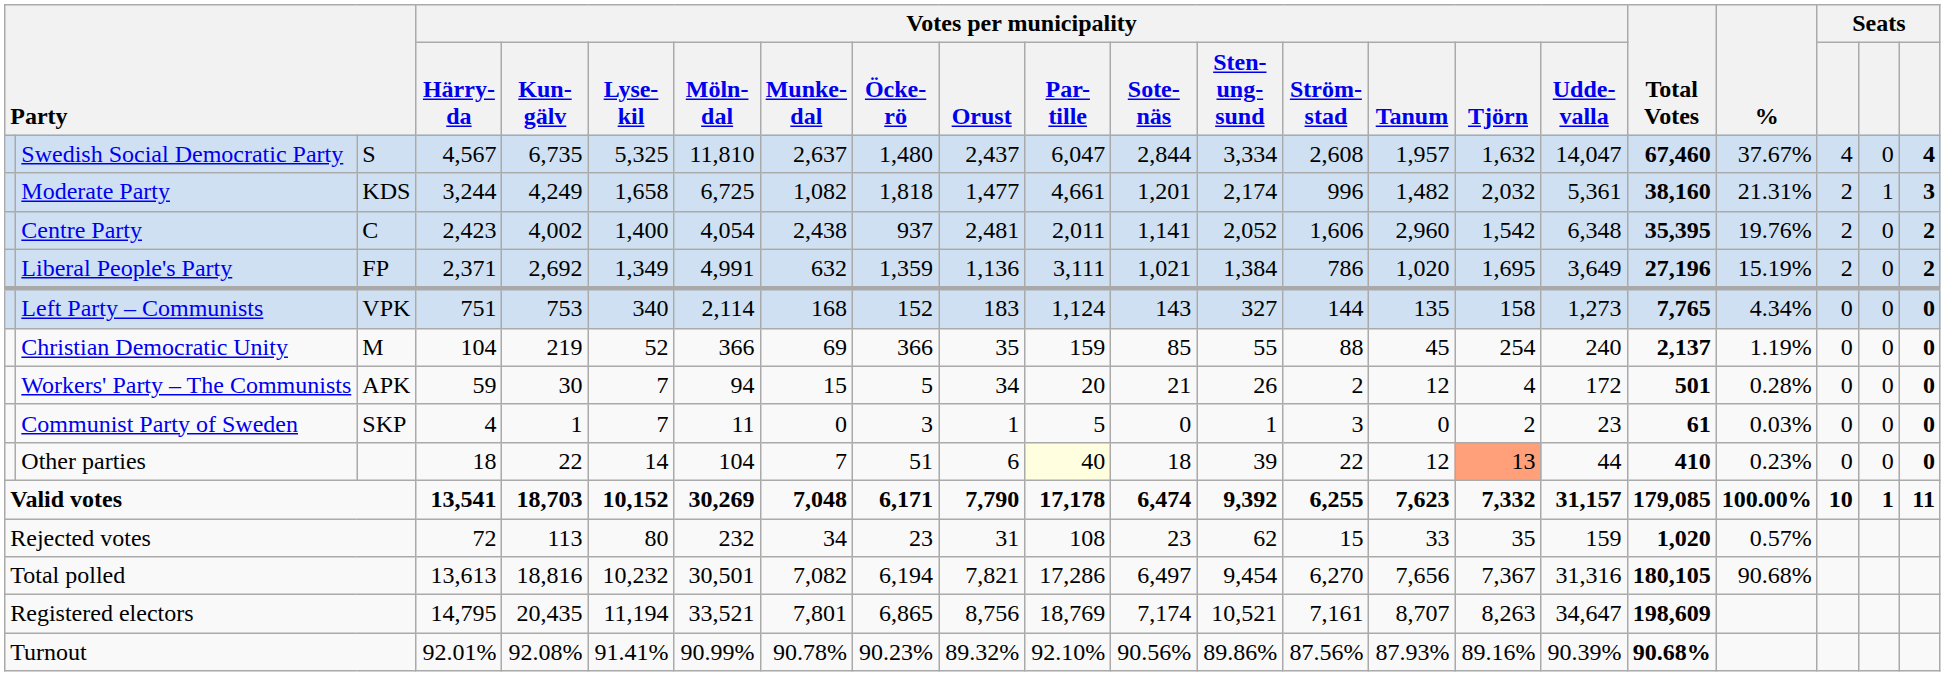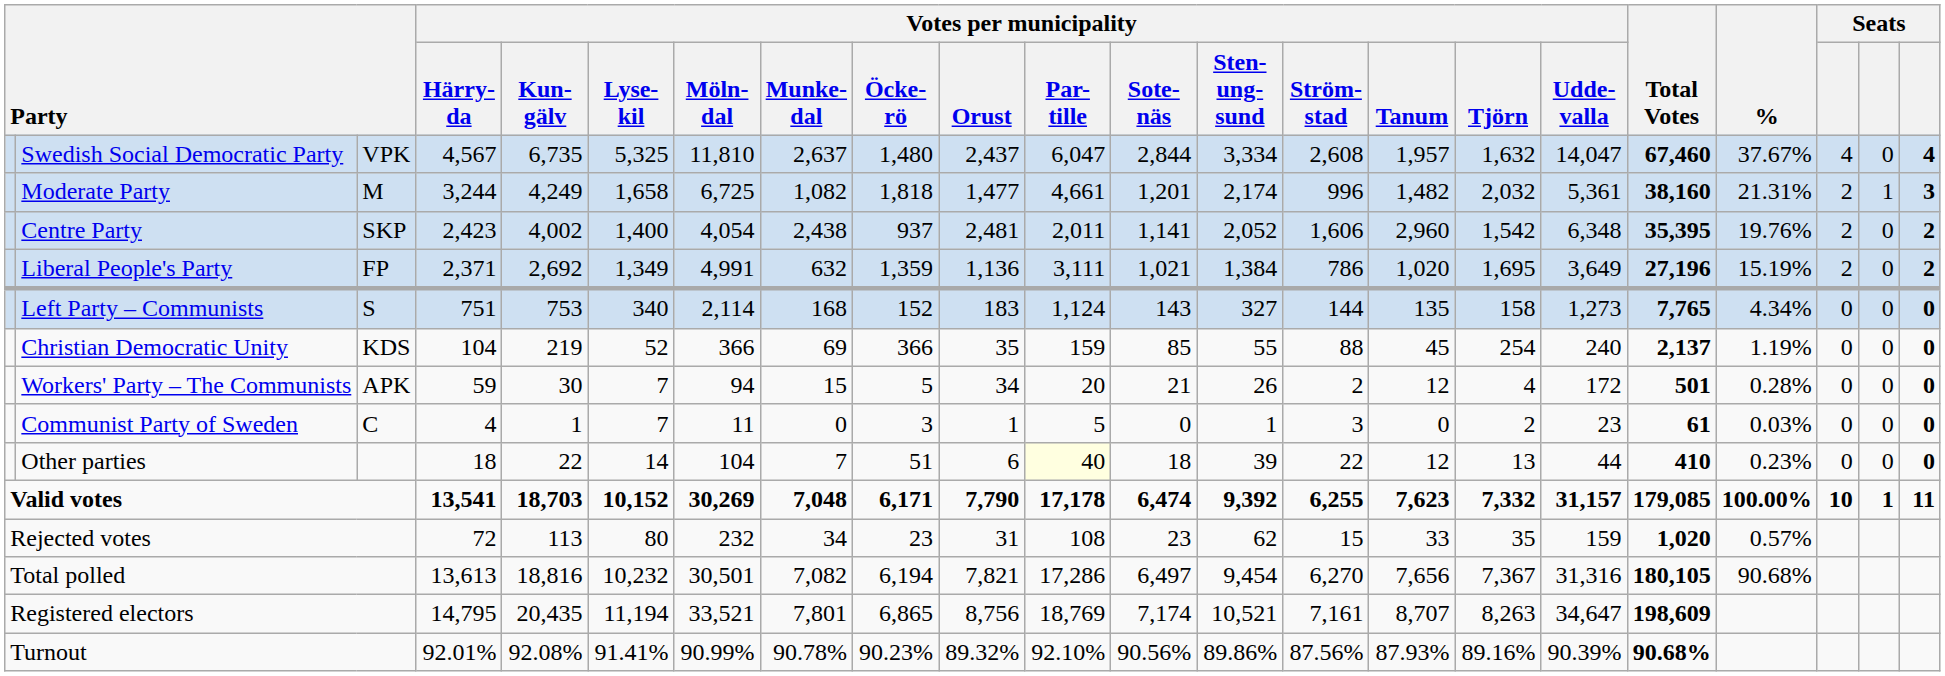Swedish Social Democratic Party | column 3: S -> VPK
Moderate Party | column 3: KDS -> M
Centre Party | column 3: C -> SKP
Left Party – Communists | column 3: VPK -> S
Christian Democratic Unity | column 3: M -> KDS
Communist Party of Sweden | column 3: SKP -> C
Other parties | Votes per municipality / Tjörn: lightsalmon background -> no background
